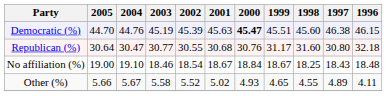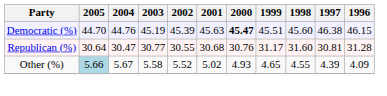Republican (%) | 1997: 30.80 -> 30.81
Republican (%) | 1996: 32.18 -> 31.28
- row: No affiliation (%) | 19.00 | 19.10 | 18.46 | 18.54 | 18.67 | 18.84 | 18.67 | 18.25 | 18.43 | 18.48
Other (%) | 2005: no background -> lightblue background
Other (%) | 1997: 4.89 -> 4.39
Other (%) | 1996: 4.11 -> 4.09
